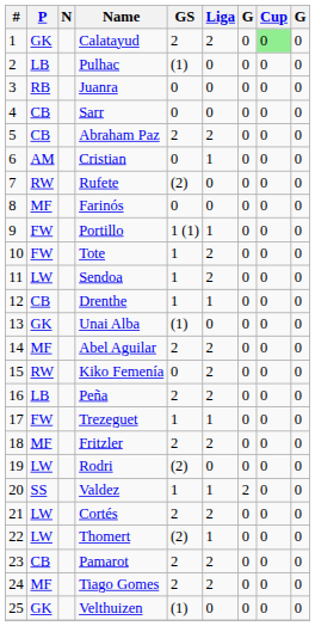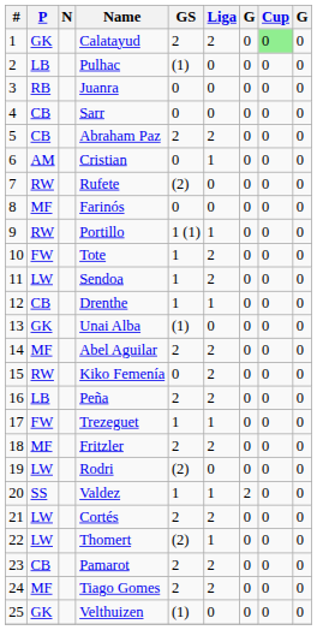Portillo | P: FW -> RW
